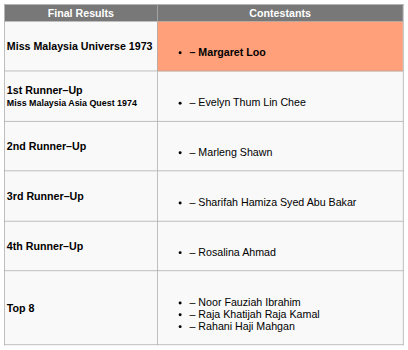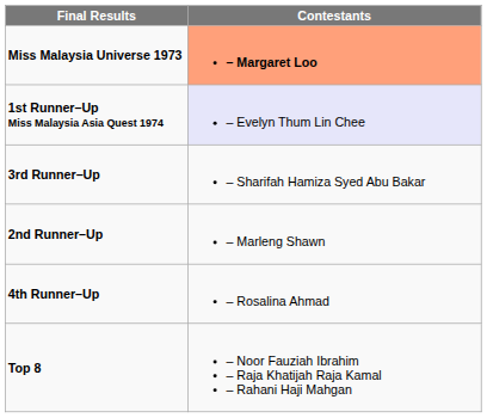1st Runner–Up Miss Malaysia Asia Quest 1974 | Contestants: no background -> lavender background
rows swapped: 2nd Runner–Up <-> 3rd Runner–Up
